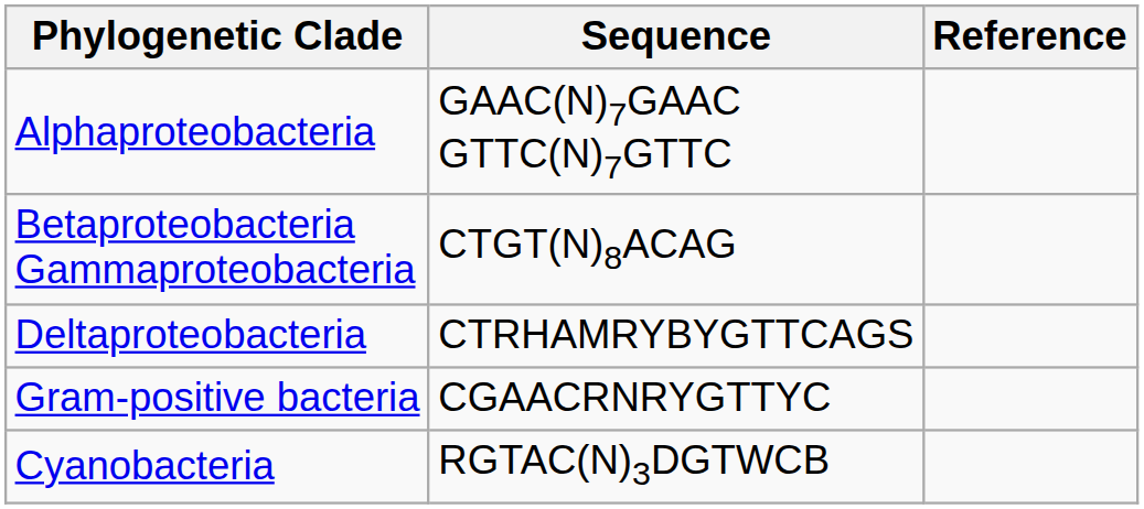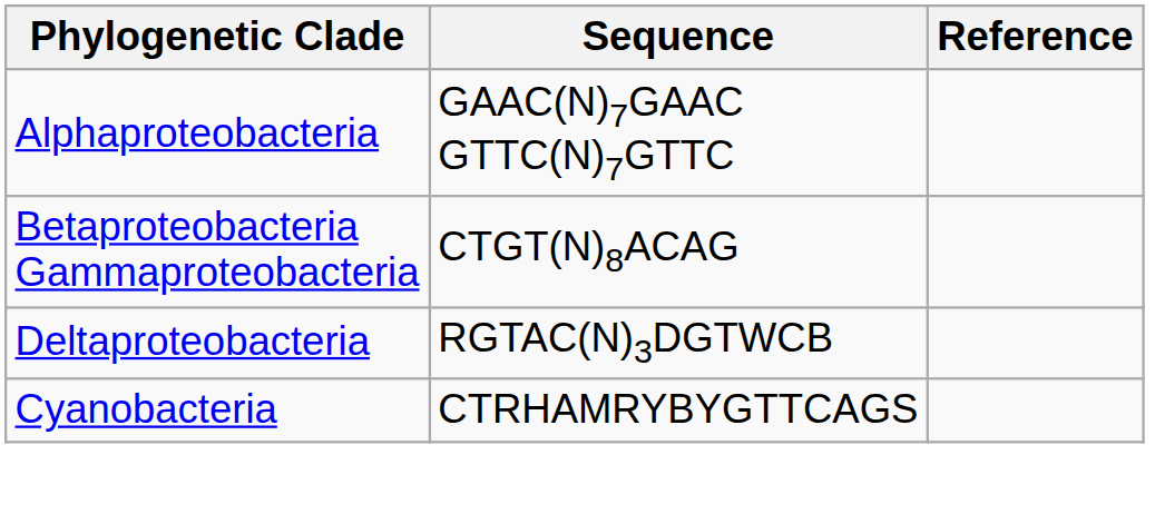Deltaproteobacteria | Sequence: CTRHAMRYBYGTTCAGS -> RGTAC(N)3DGTWCB
- row: Gram-positive bacteria | CGAACRNRYGTTYC
Cyanobacteria | Sequence: RGTAC(N)3DGTWCB -> CTRHAMRYBYGTTCAGS
